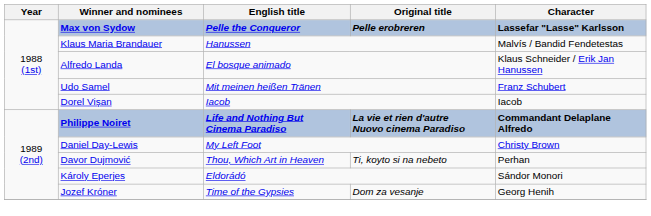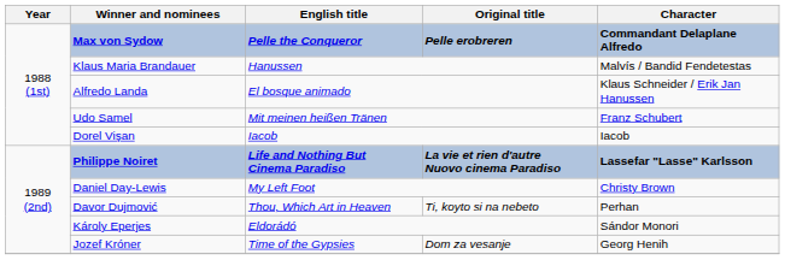Max von Sydow | Character: Lassefar "Lasse" Karlsson -> Commandant Delaplane Alfredo
Philippe Noiret | Character: Commandant Delaplane Alfredo -> Lassefar "Lasse" Karlsson
